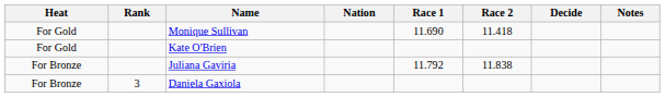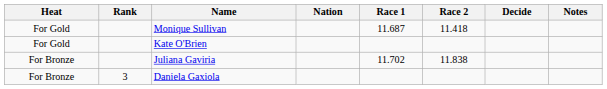Monique Sullivan | Race 1: 11.690 -> 11.687
Juliana Gaviria | Race 1: 11.792 -> 11.702
